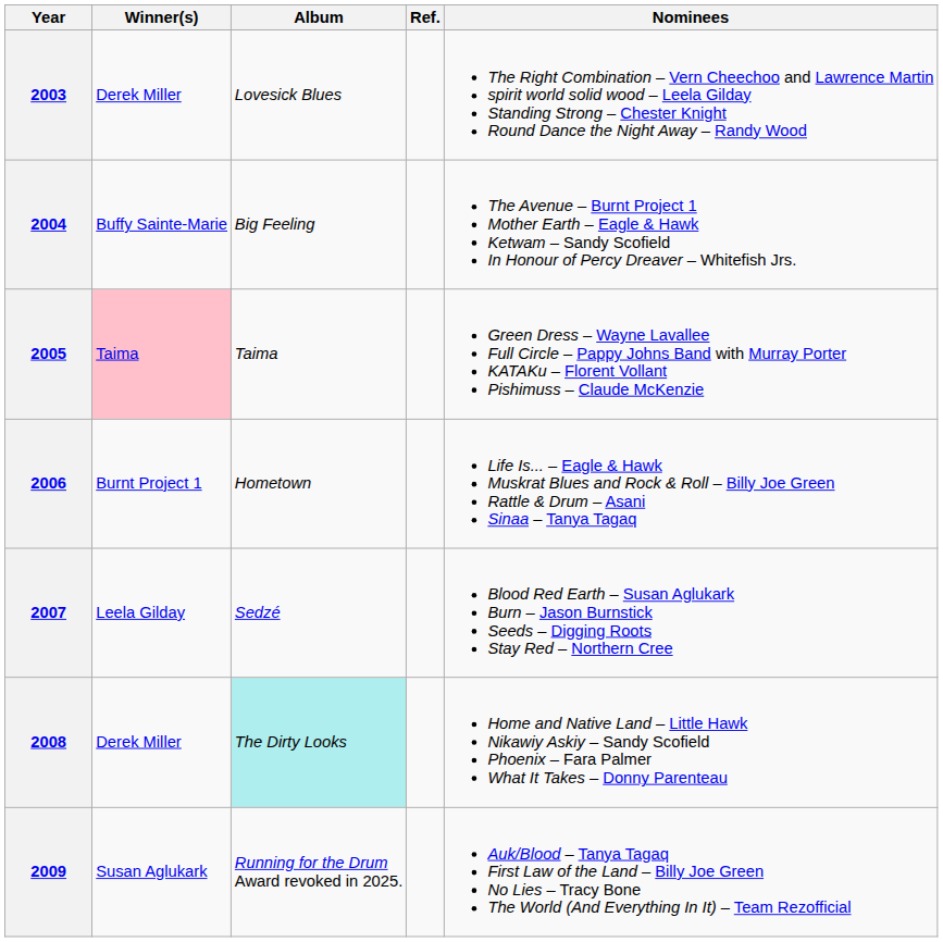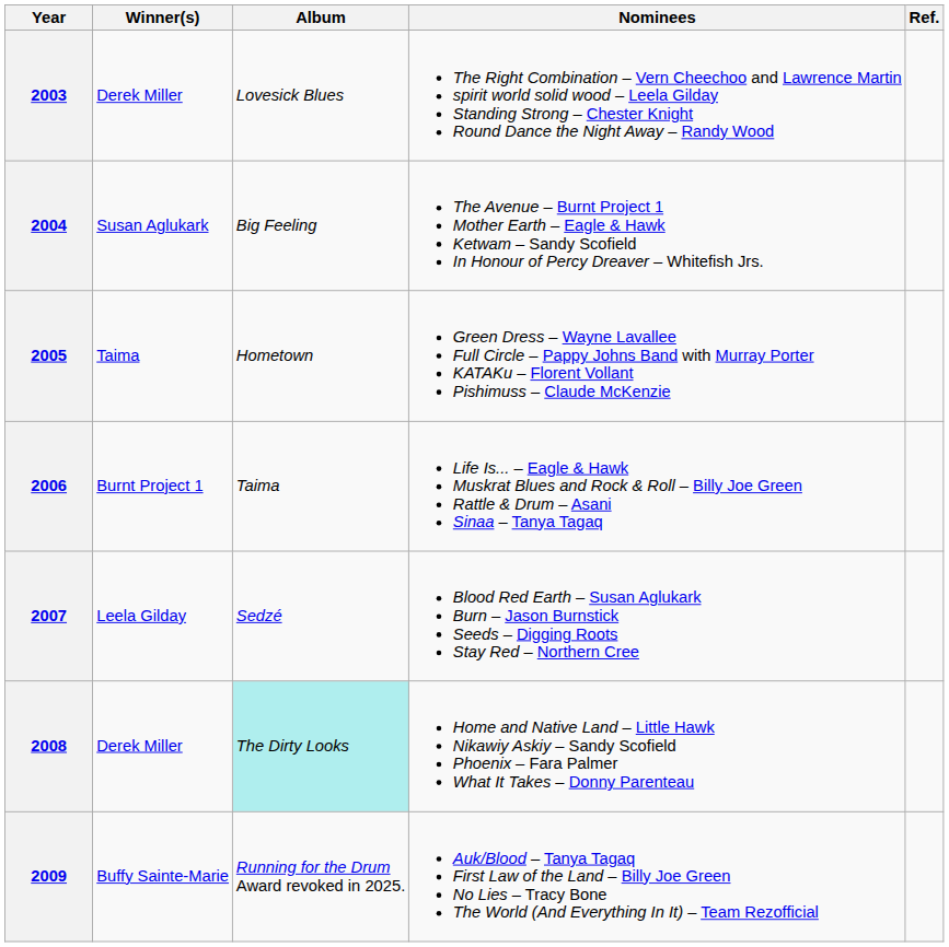columns swapped: Nominees <-> Ref.
2004 | Winner(s): Buffy Sainte-Marie -> Susan Aglukark
2005 | Winner(s): pink background -> no background
2005 | Album: Taima -> Hometown
2006 | Album: Hometown -> Taima
2009 | Winner(s): Susan Aglukark -> Buffy Sainte-Marie
